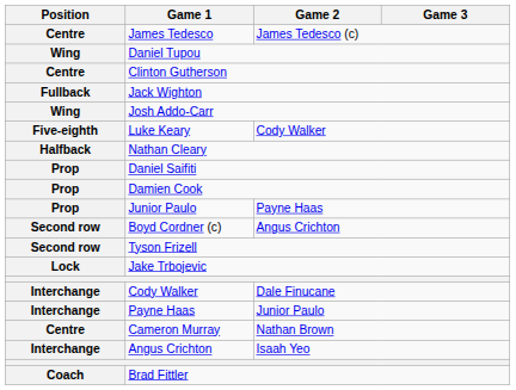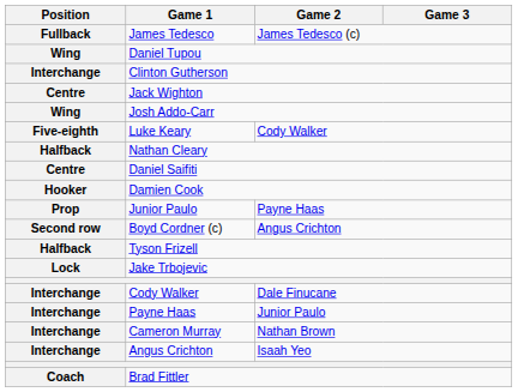James Tedesco | Position: Centre -> Fullback
Clinton Gutherson | Position: Centre -> Interchange
Jack Wighton | Position: Fullback -> Centre
Daniel Saifiti | Position: Prop -> Centre
Damien Cook | Position: Prop -> Hooker
Tyson Frizell | Position: Second row -> Halfback
Cameron Murray | Position: Centre -> Interchange
